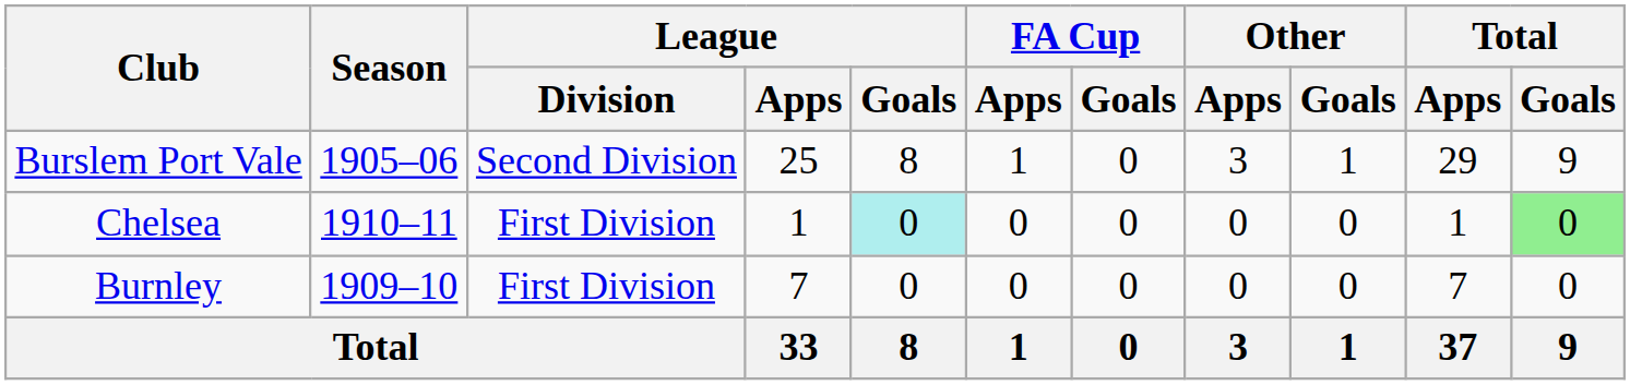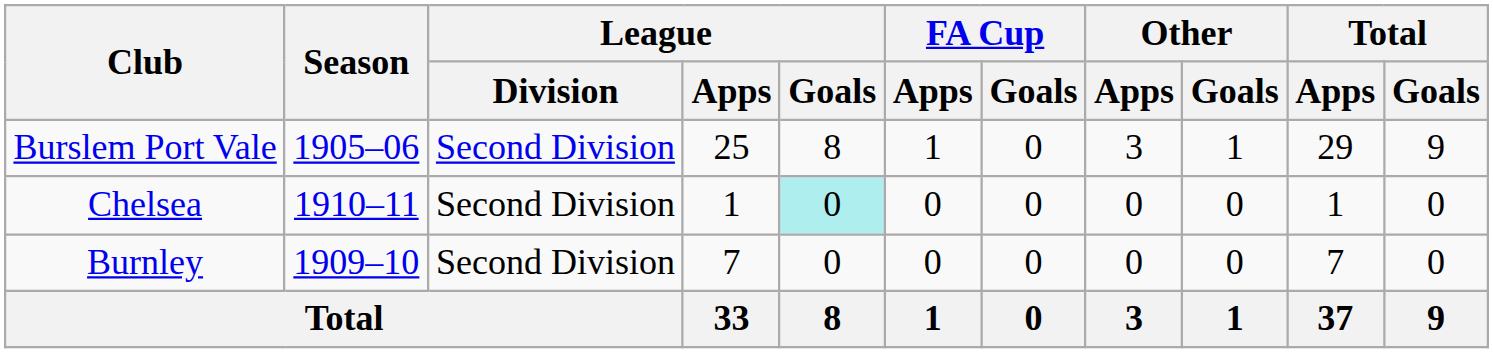Chelsea | League / Division: First Division -> Second Division
Chelsea | Total / Goals: lightgreen background -> no background
Burnley | League / Division: First Division -> Second Division
